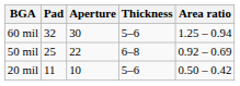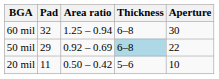columns swapped: Aperture <-> Area ratio
60 mil | Thickness: 5–6 -> 6–8
50 mil | Pad: 25 -> 29
50 mil | Thickness: no background -> lightblue background
